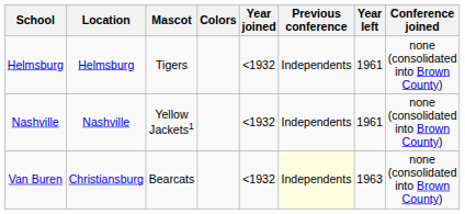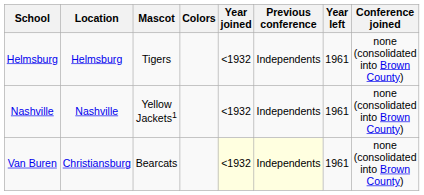Van Buren | Year joined: no background -> lightyellow background
Van Buren | Year left: 1963 -> 1961
